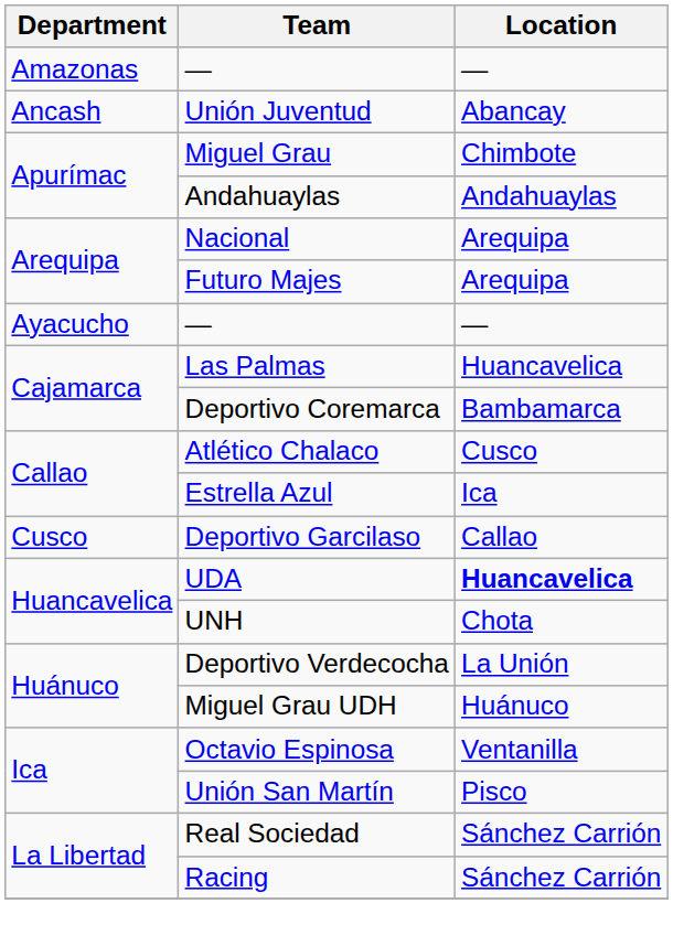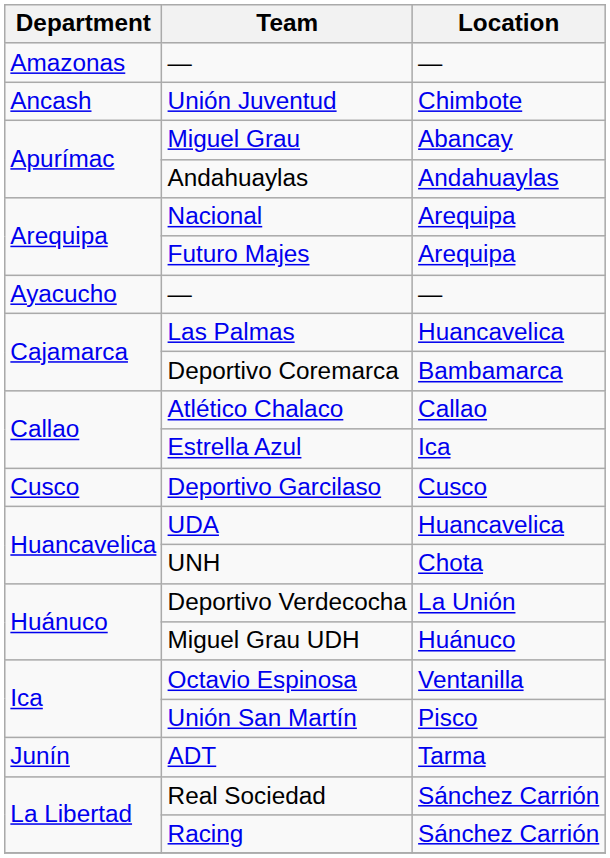Unión Juventud | Location: Abancay -> Chimbote
Miguel Grau | Location: Chimbote -> Abancay
Atlético Chalaco | Location: Cusco -> Callao
Deportivo Garcilaso | Location: Callao -> Cusco
UDA | Location: bold -> normal
+ row: Junín | ADT | Tarma
